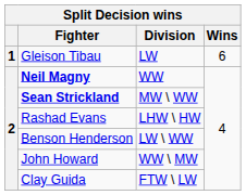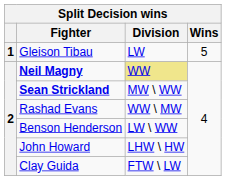Gleison Tibau | Wins: 6 -> 5
Neil Magny | Division: no background -> khaki background
Rashad Evans | Division: LHW \ HW -> WW \ MW
John Howard | Division: WW \ MW -> LHW \ HW
